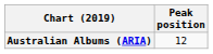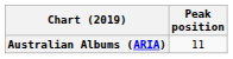Australian Albums (ARIA) | Peak position: 12 -> 11
